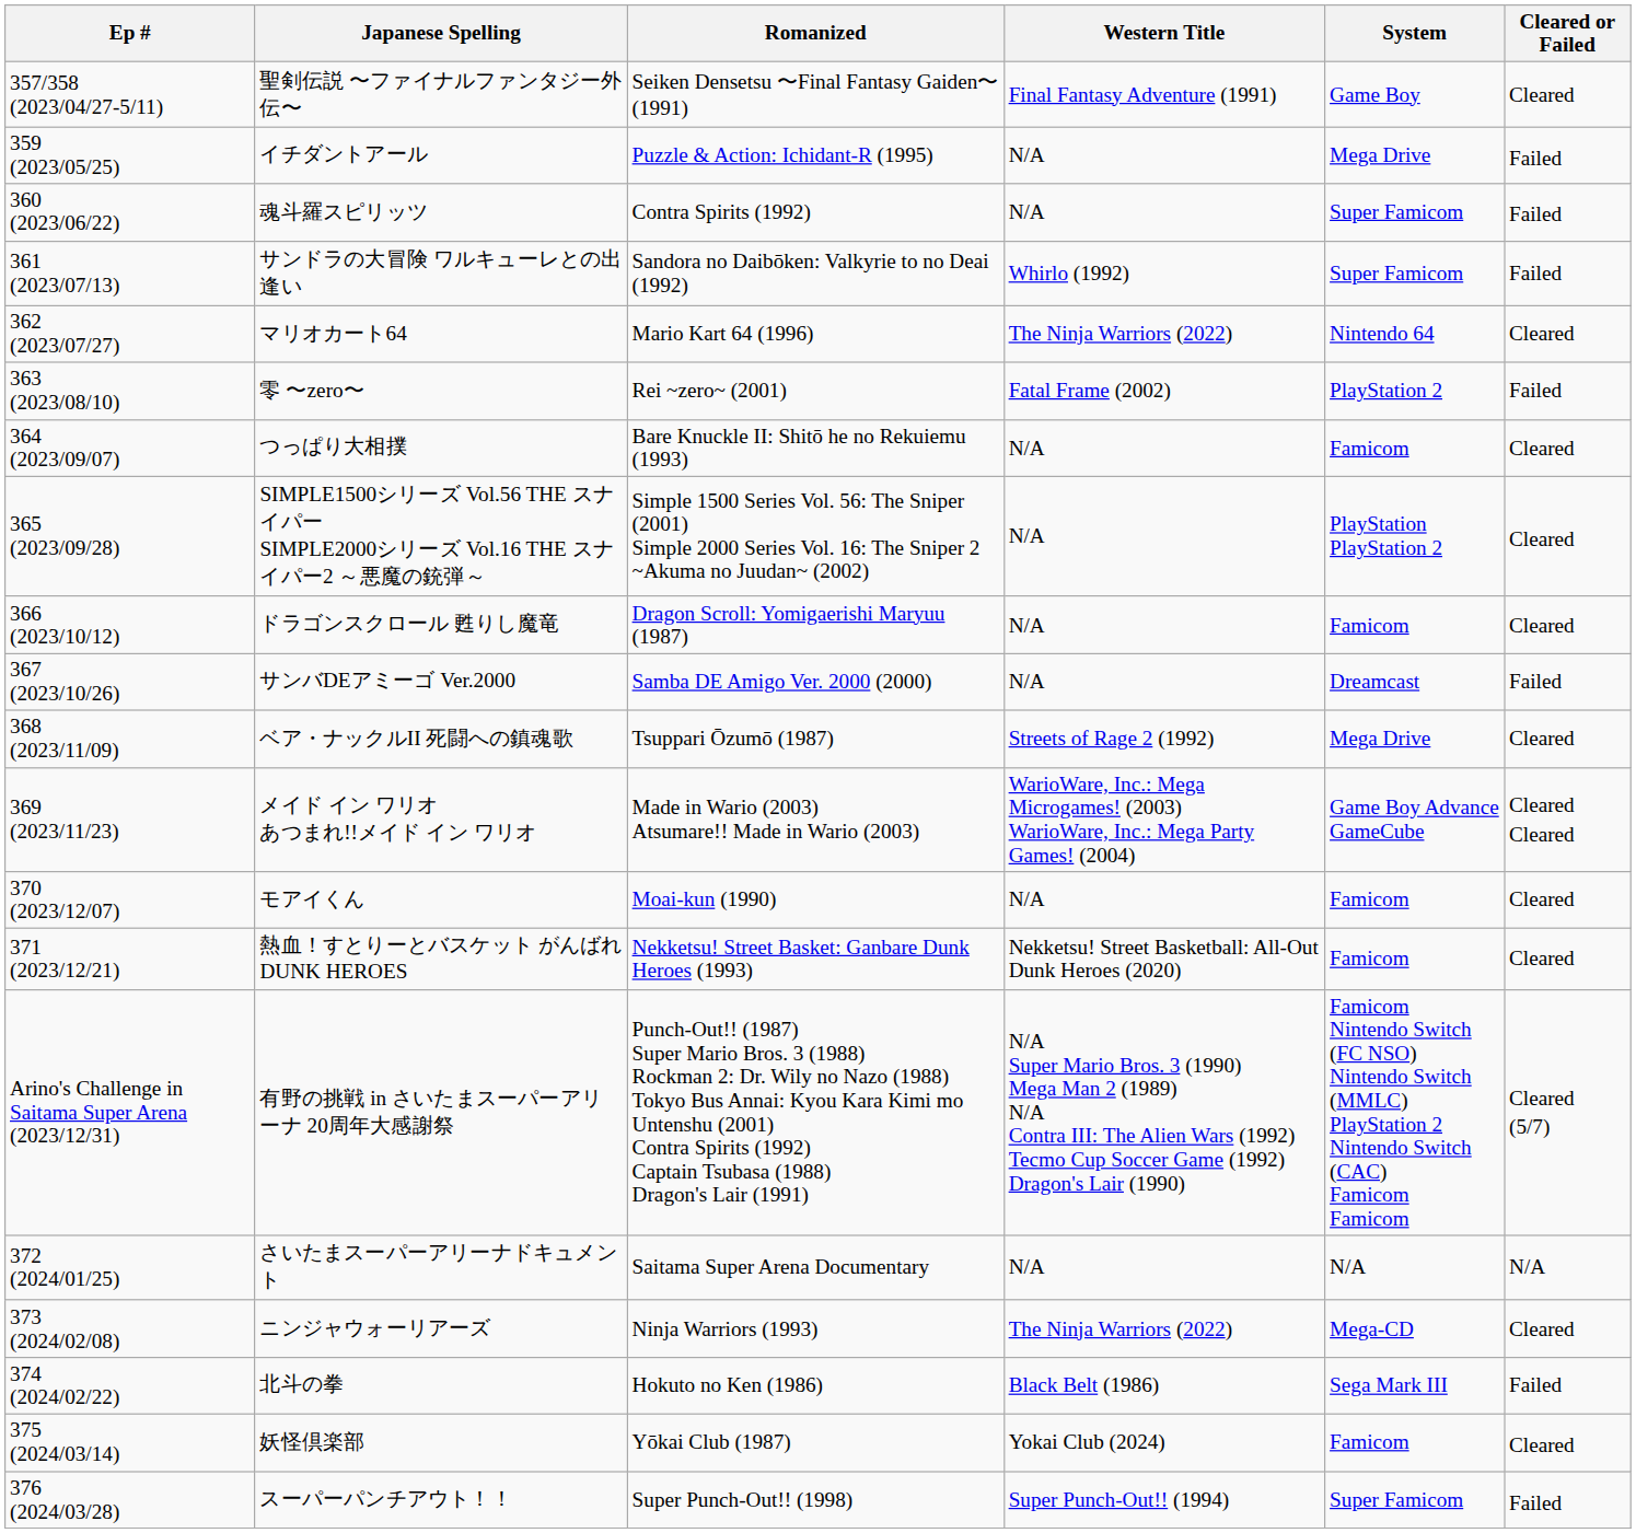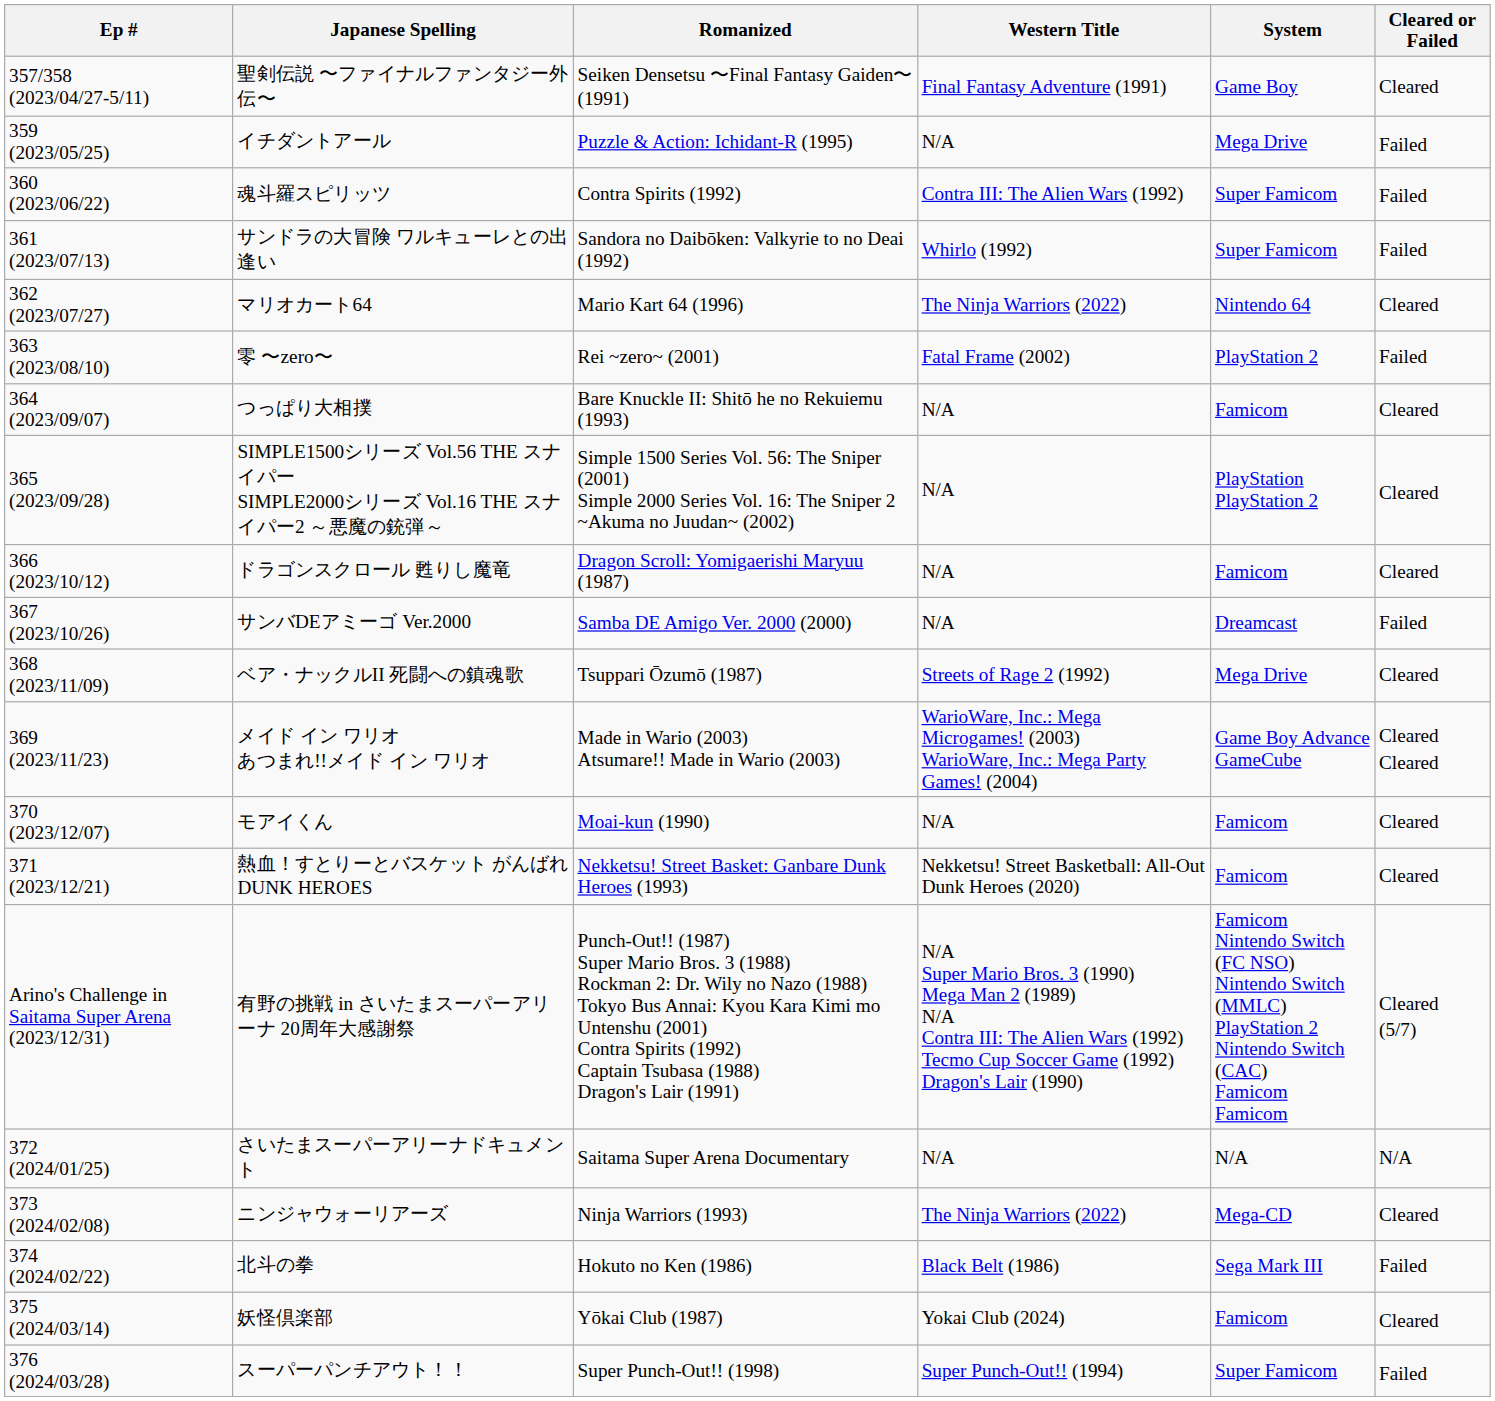魂斗羅スピリッツ | Western Title: N/A -> Contra III: The Alien Wars (1992)
